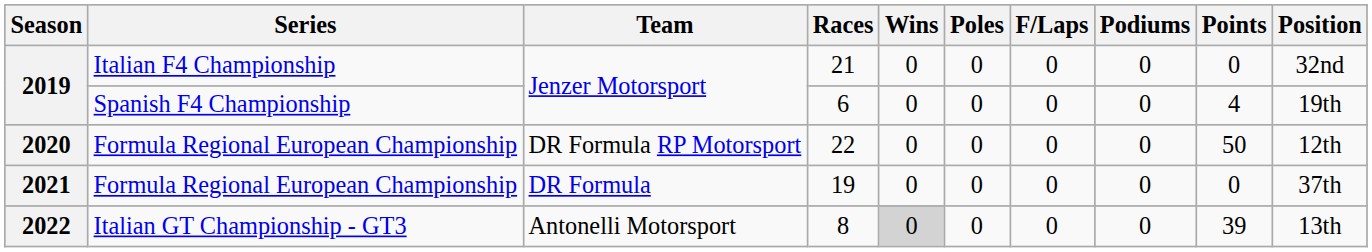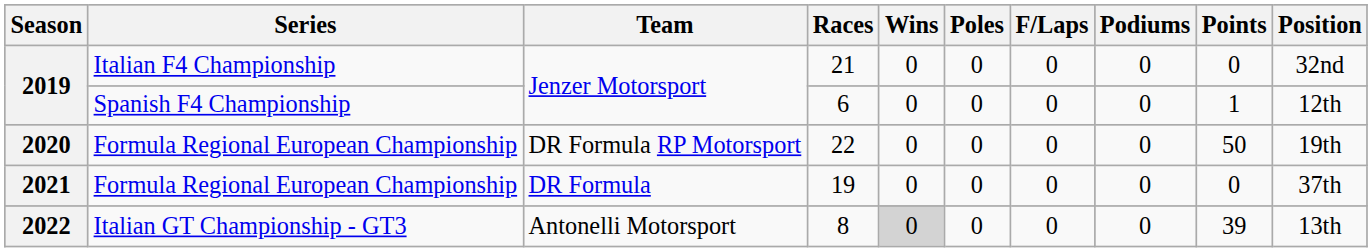6 | Points: 4 -> 1
6 | Position: 19th -> 12th
22 | Position: 12th -> 19th
